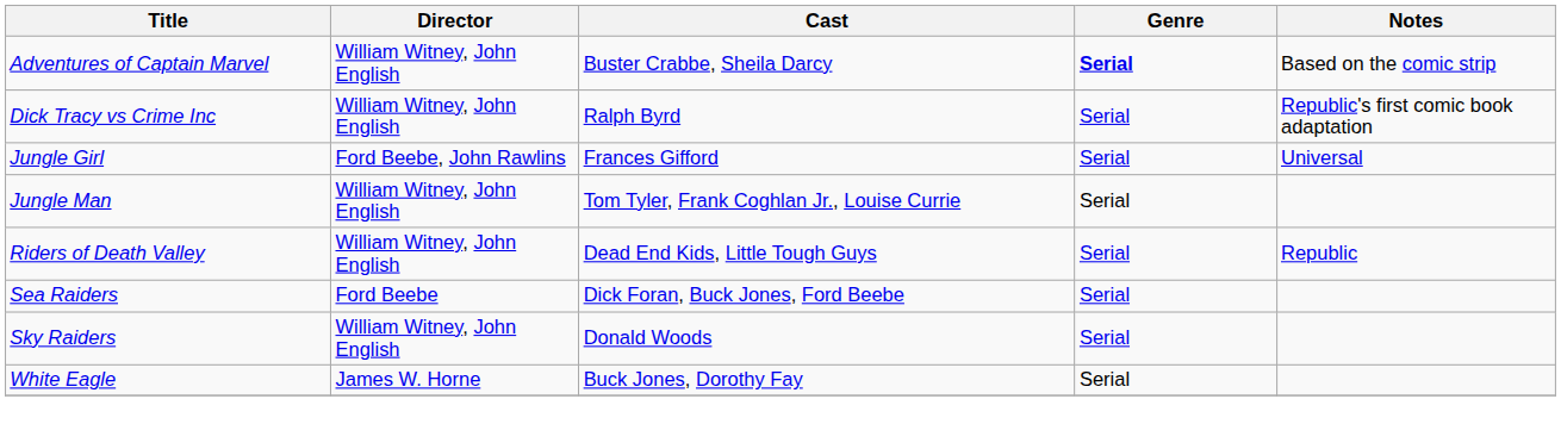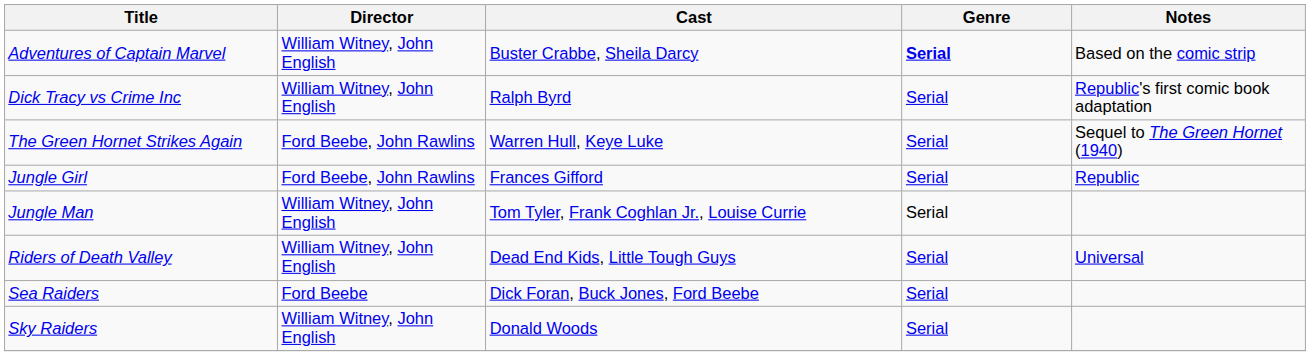+ row: The Green Hornet Strikes Again | Ford Beebe, John Rawlins | Warren Hull, Keye Luke | Serial | Sequel to The Green Hornet (1940)
Jungle Girl | Notes: Universal -> Republic
Riders of Death Valley | Notes: Republic -> Universal
- row: White Eagle | James W. Horne | Buck Jones, Dorothy Fay | Serial
